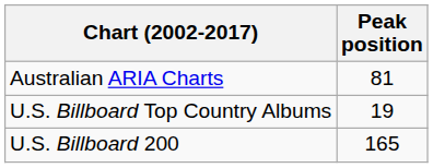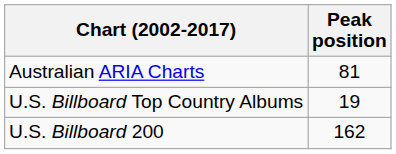U.S. Billboard 200 | Peak position: 165 -> 162
